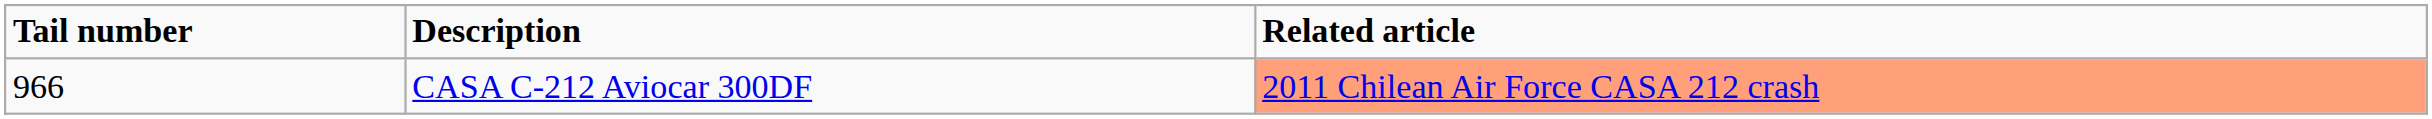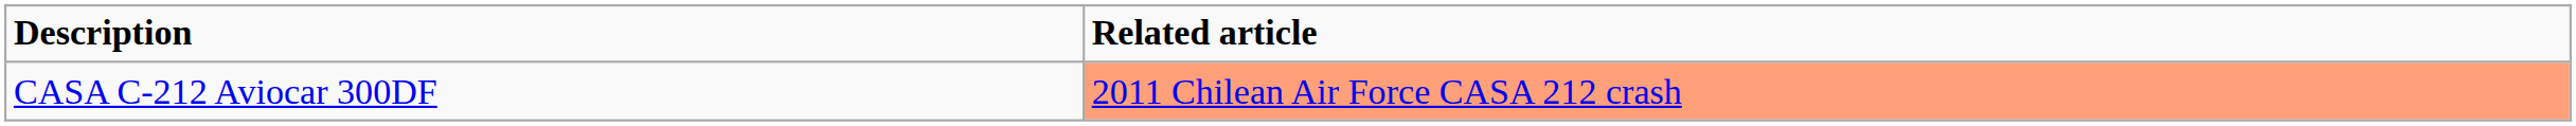- column: Tail number | 966
